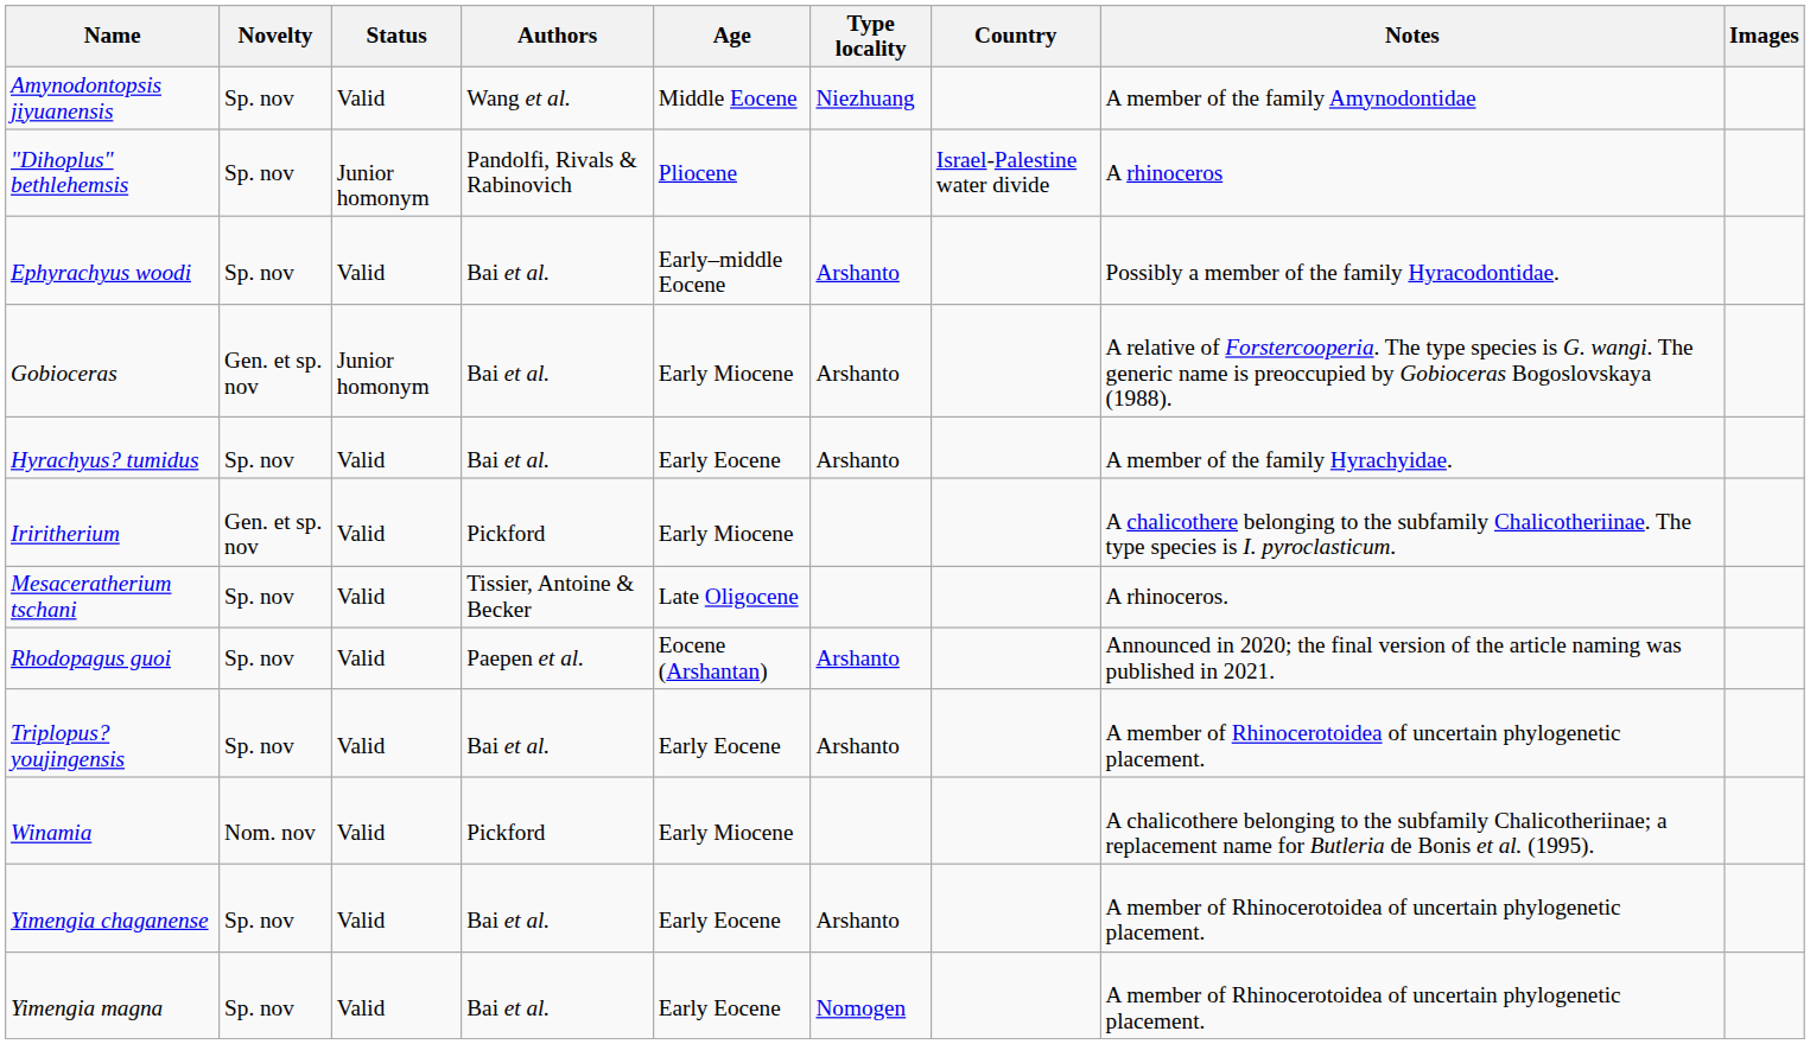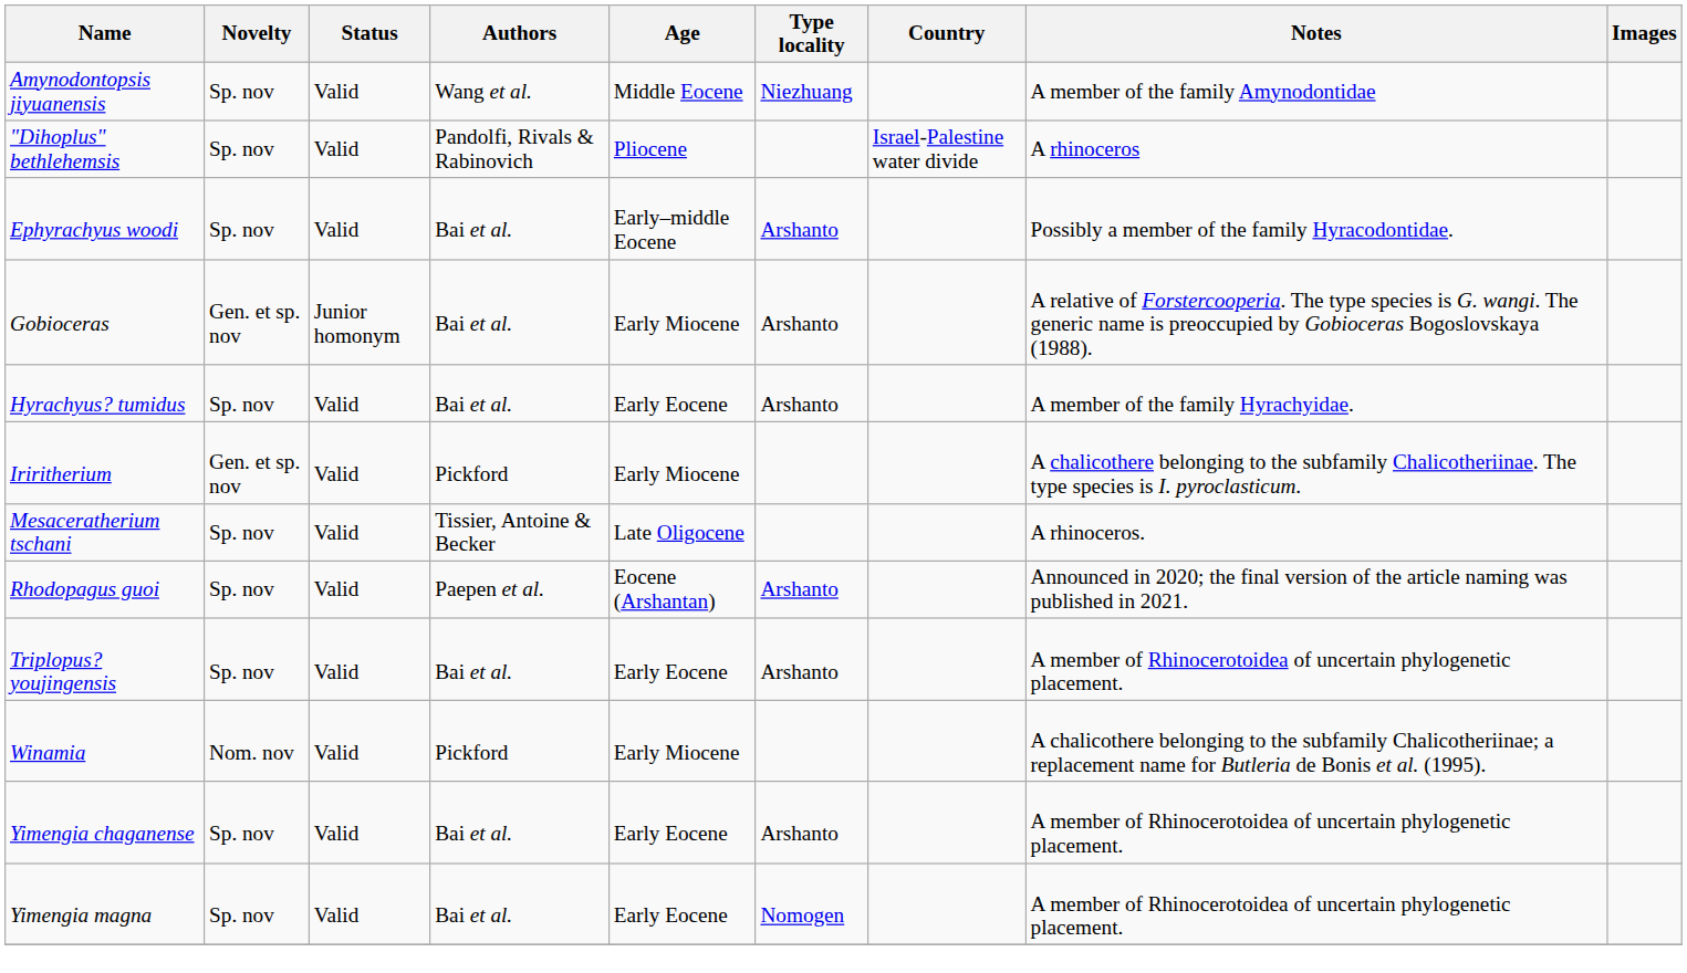"Dihoplus" bethlehemsis | Status: Junior homonym -> Valid
